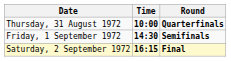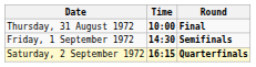Thursday, 31 August 1972 | Round: Quarterfinals -> Final
Saturday, 2 September 1972 | Round: Final -> Quarterfinals
